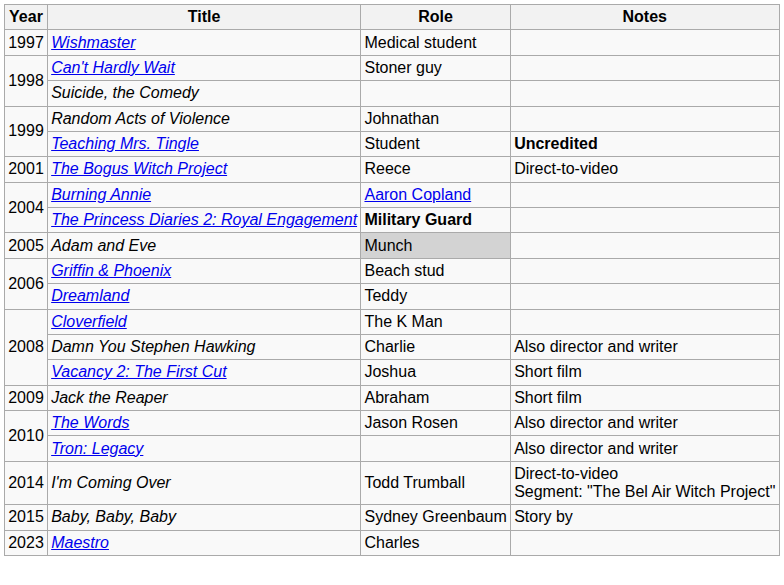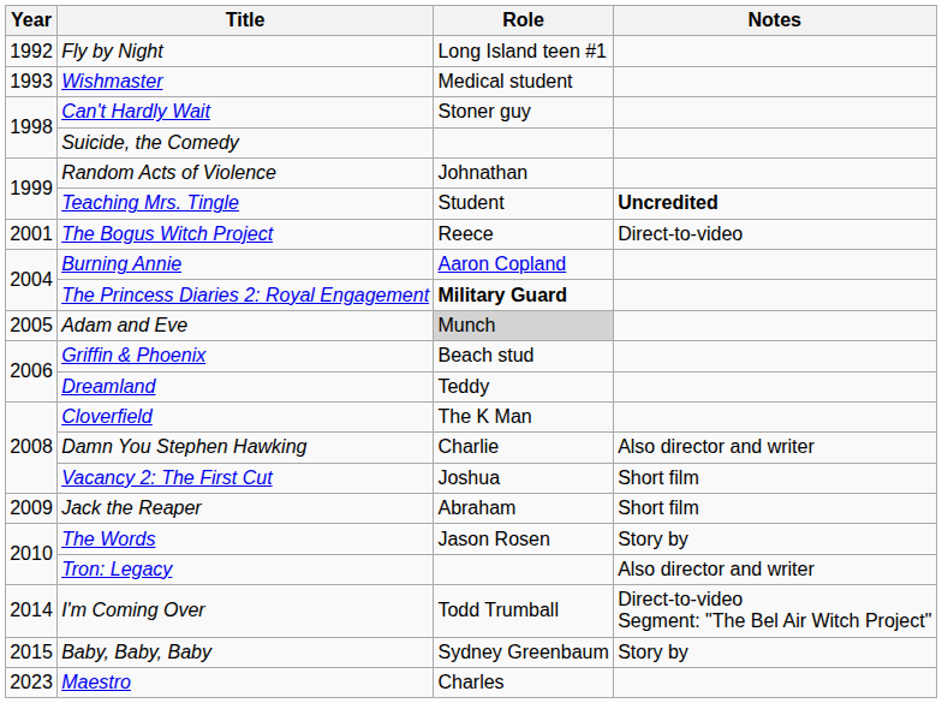+ row: 1992 | Fly by Night | Long Island teen #1
Wishmaster | Year: 1997 -> 1993
The Words | Notes: Also director and writer -> Story by
